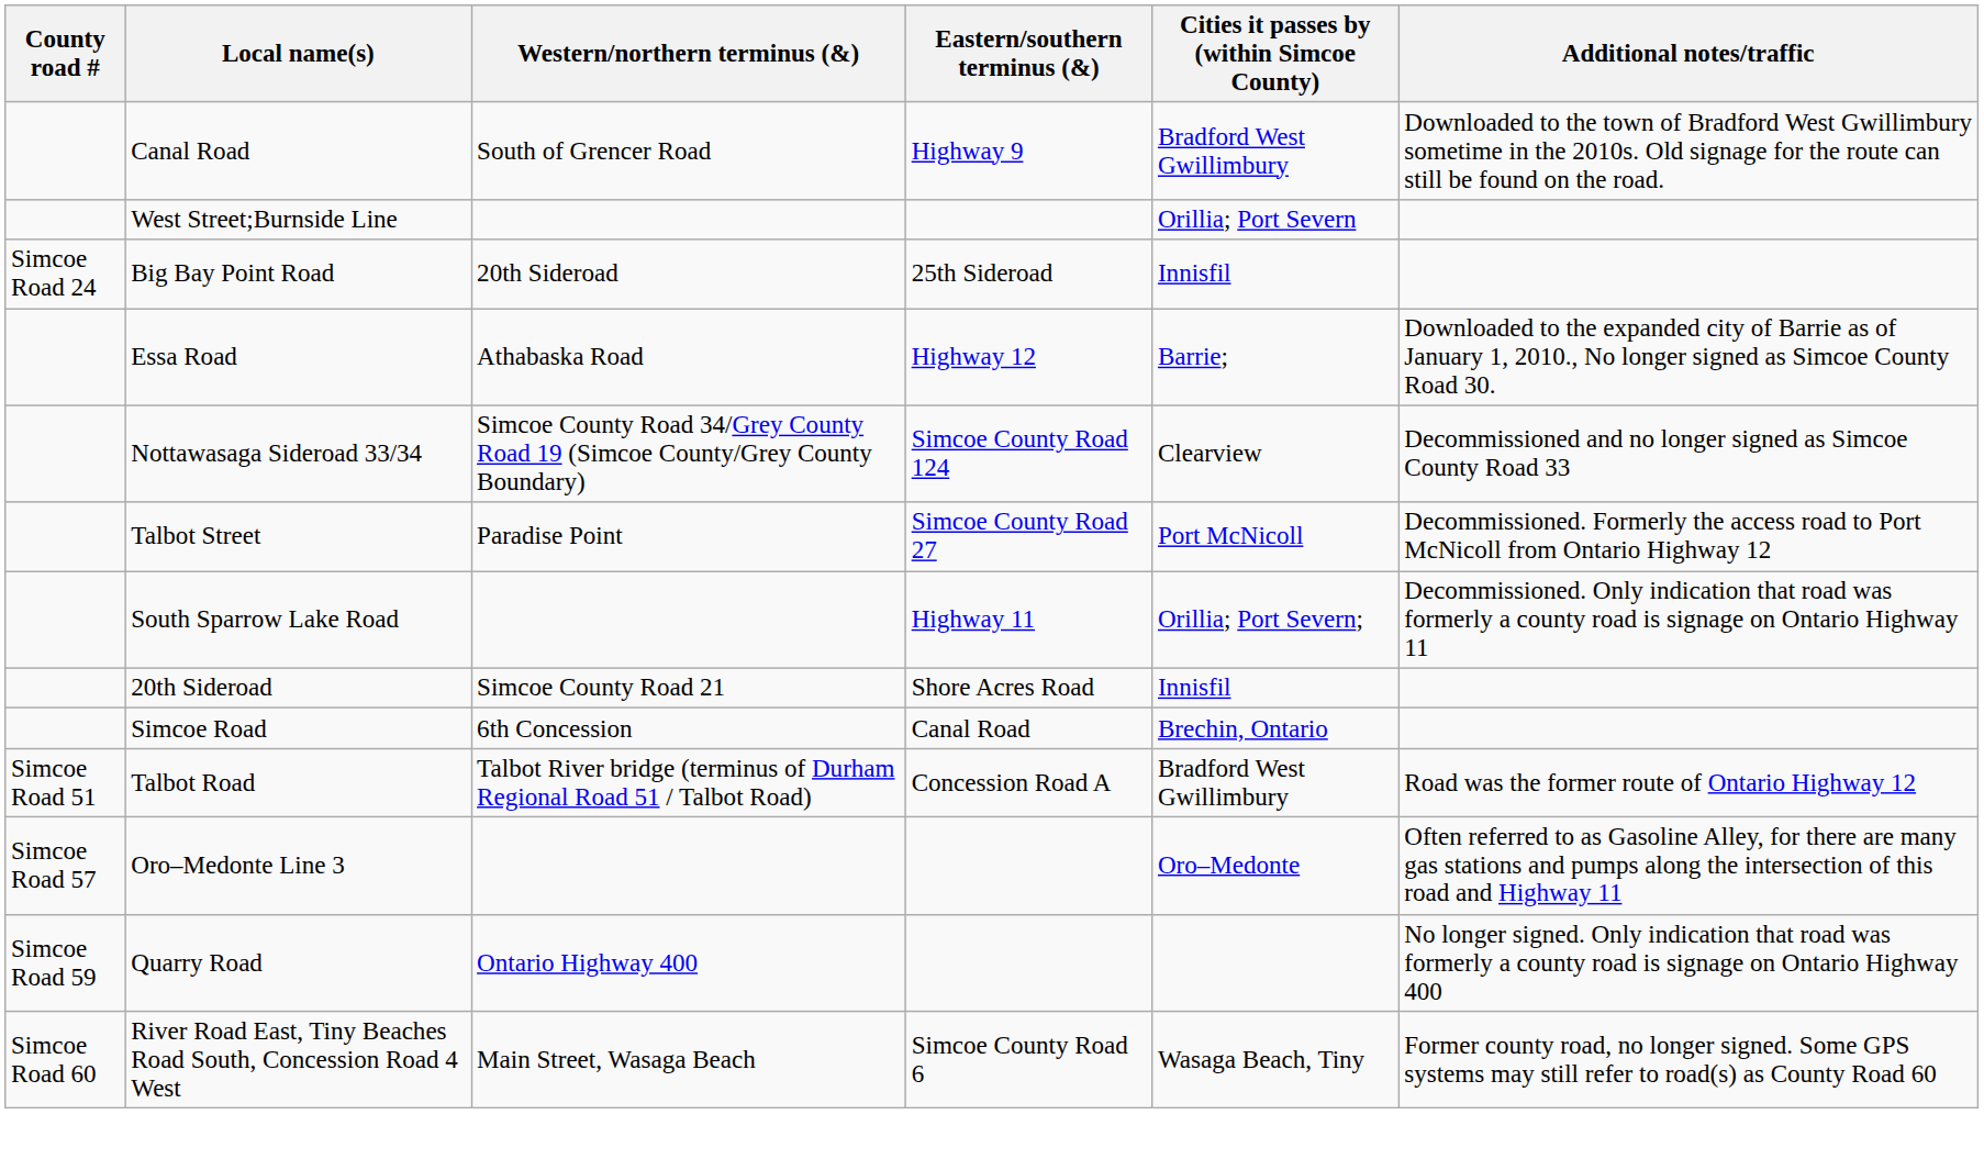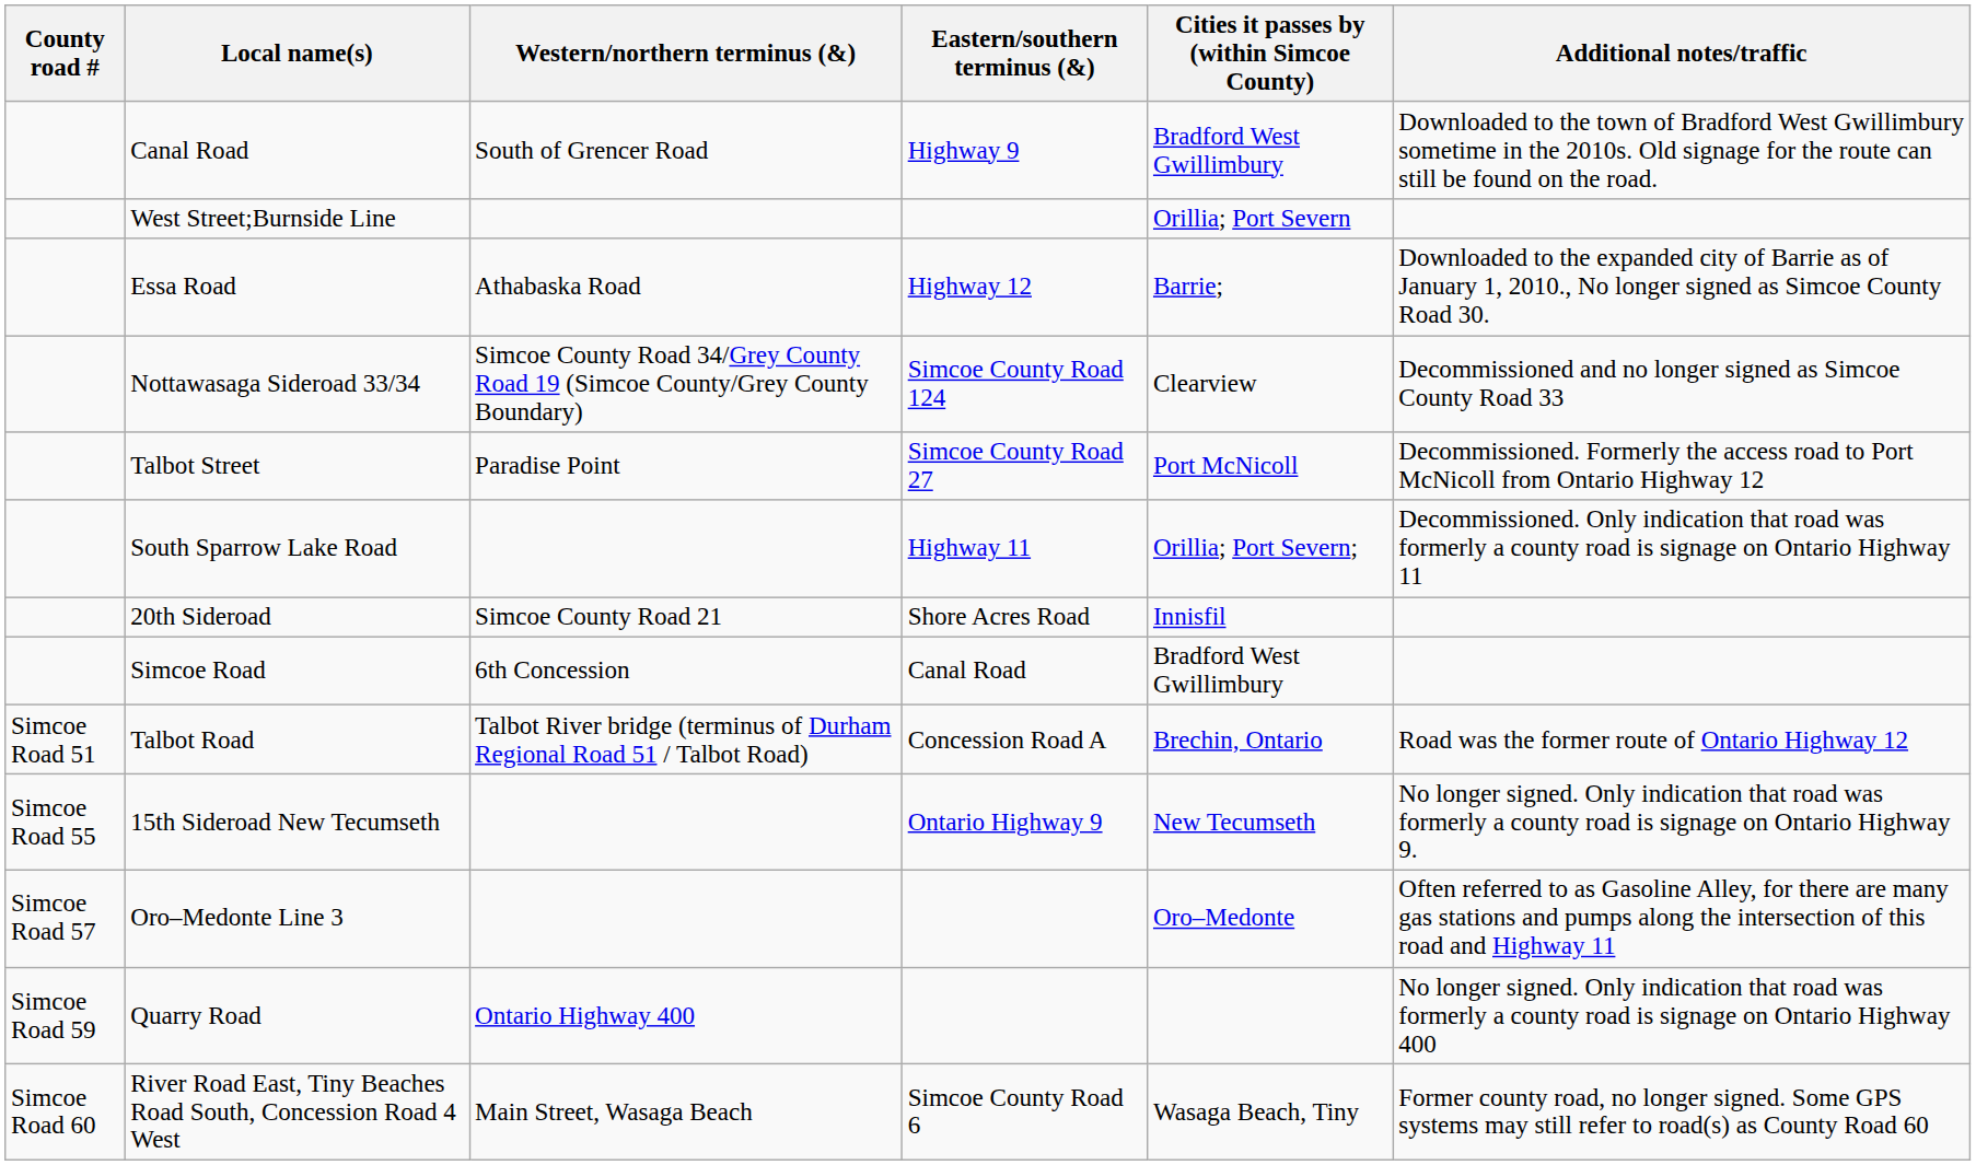- row: Simcoe Road 24 | Big Bay Point Road | 20th Sideroad | 25th Sideroad | Innisfil
Simcoe Road | Cities it passes by (within Simcoe County): Brechin, Ontario -> Bradford West Gwillimbury
Talbot Road | Cities it passes by (within Simcoe County): Bradford West Gwillimbury -> Brechin, Ontario
+ row: Simcoe Road 55 | 15th Sideroad New Tecumseth | Ontario Highway 9 | New Tecumseth | No longer signed. Only indication that road was formerly a county road is signage on Ontario Highway 9.
